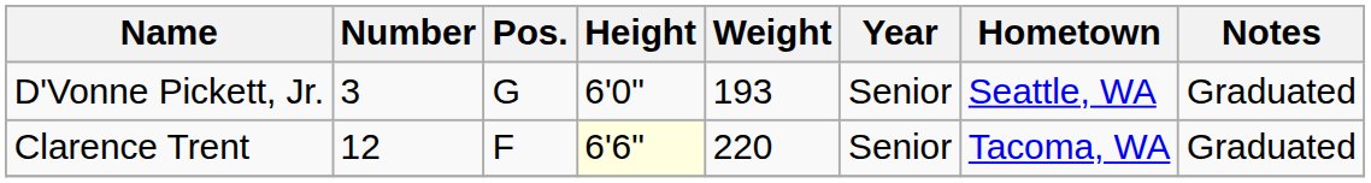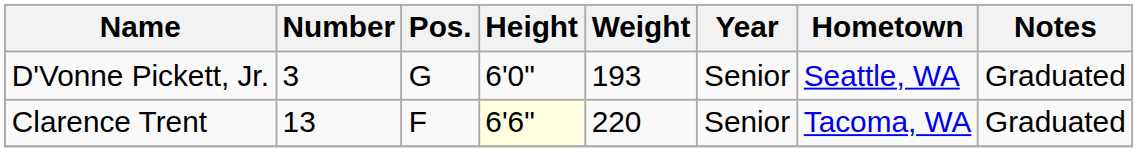Clarence Trent | Number: 12 -> 13
